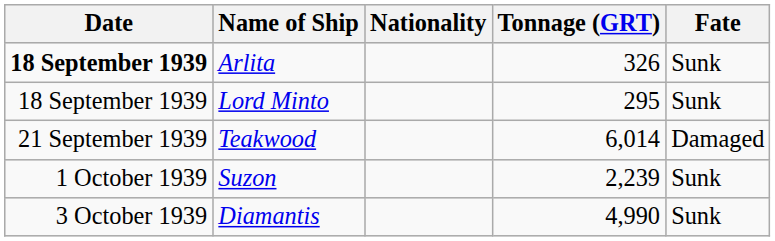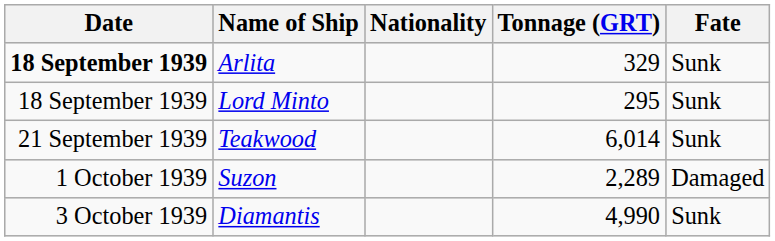Arlita | Tonnage (GRT): 326 -> 329
Teakwood | Fate: Damaged -> Sunk
Suzon | Tonnage (GRT): 2,239 -> 2,289
Suzon | Fate: Sunk -> Damaged
